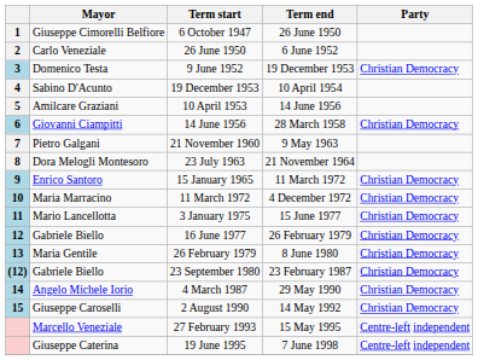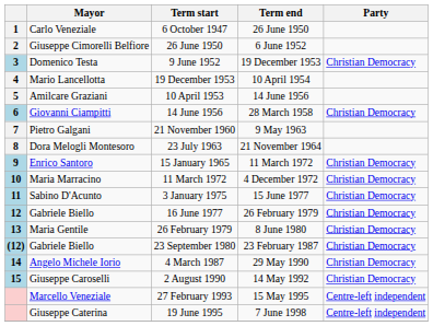1 | Mayor: Giuseppe Cimorelli Belfiore -> Carlo Veneziale
2 | Mayor: Carlo Veneziale -> Giuseppe Cimorelli Belfiore
4 | Mayor: Sabino D'Acunto -> Mario Lancellotta
11 | Mayor: Mario Lancellotta -> Sabino D'Acunto
